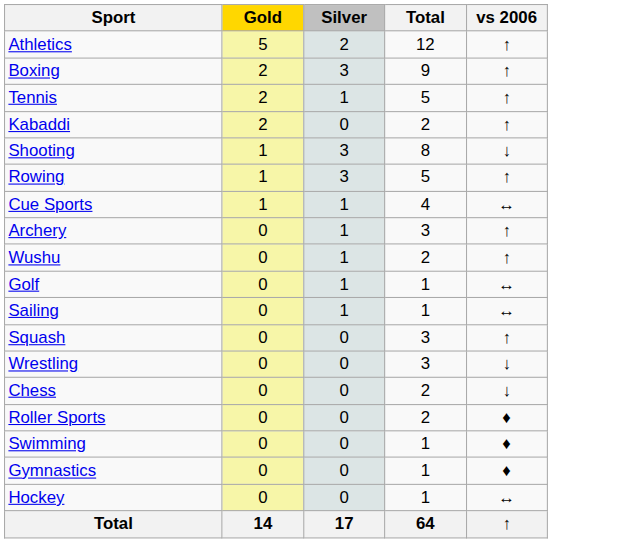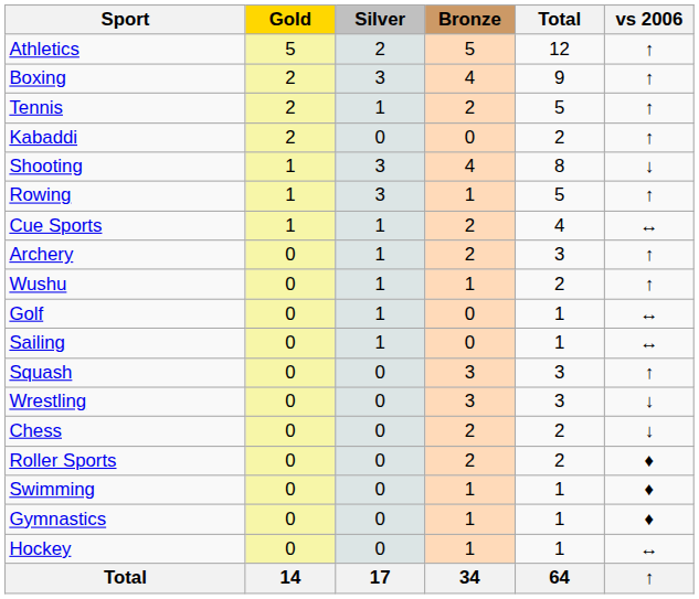+ column: Bronze | 5 | 4 | 2 | 0 | 4 | 1 | 2 | 2 | 1 | 0 | 0 | 3 | 3 | 2 | 2 | 1 | 1 | 1 | 34
